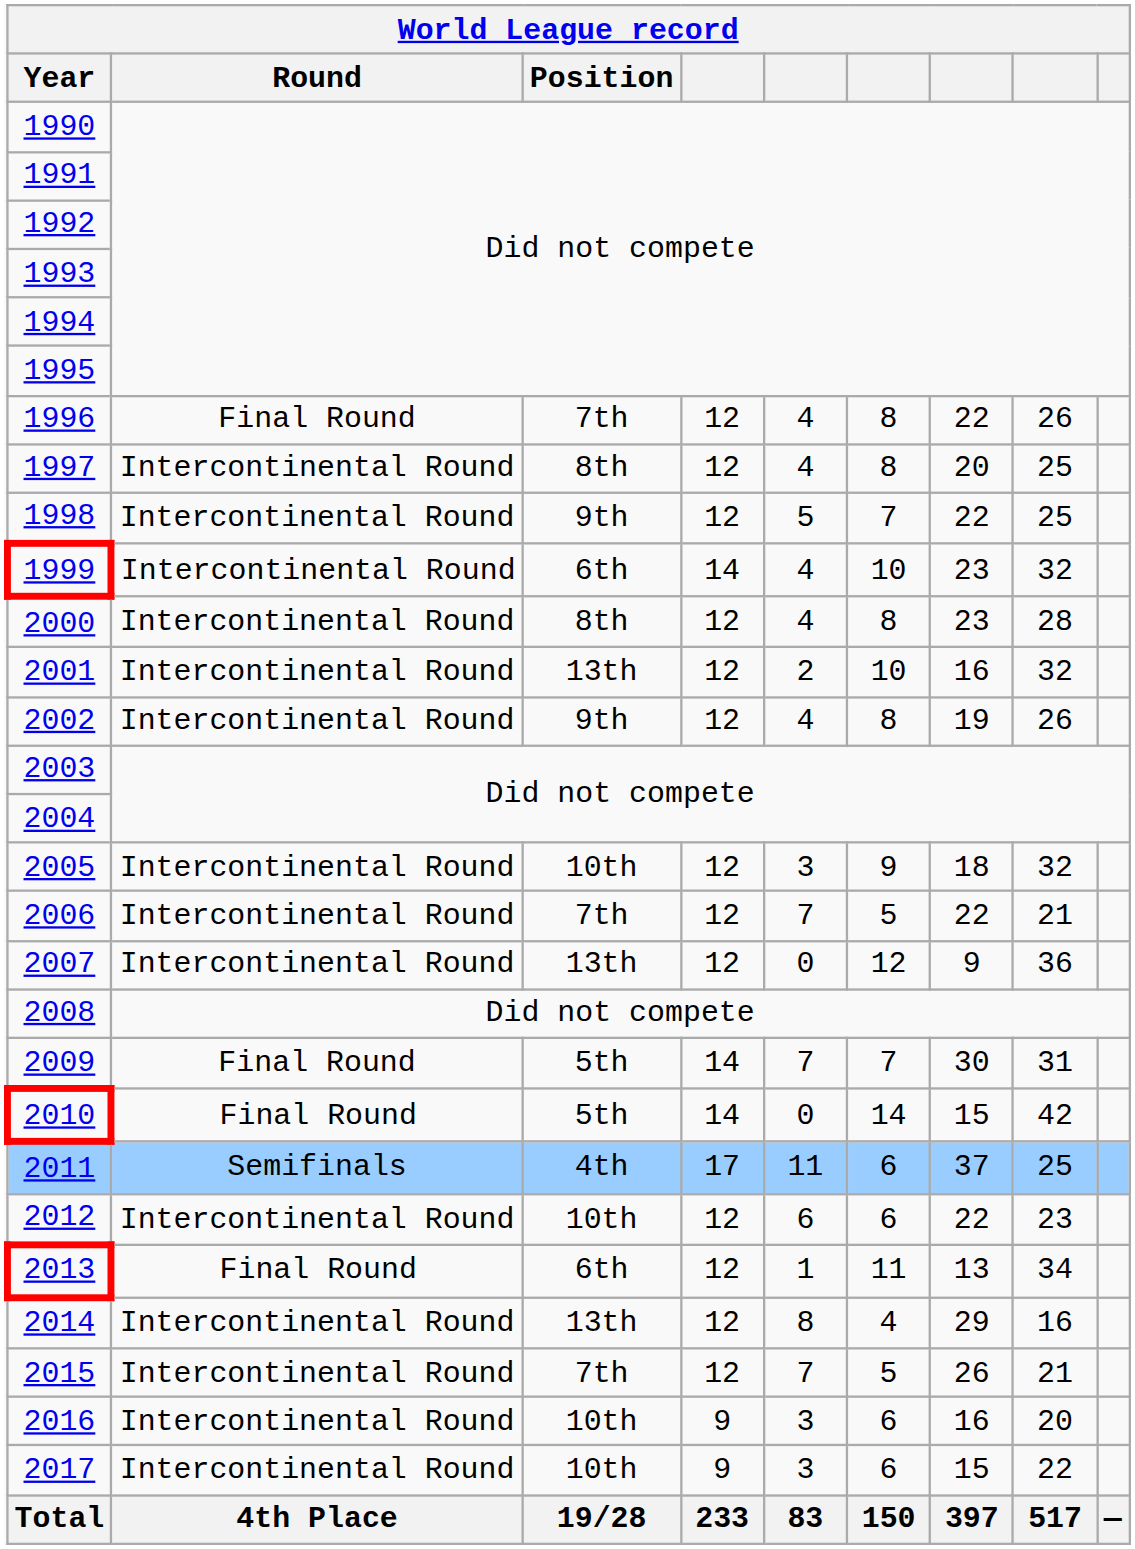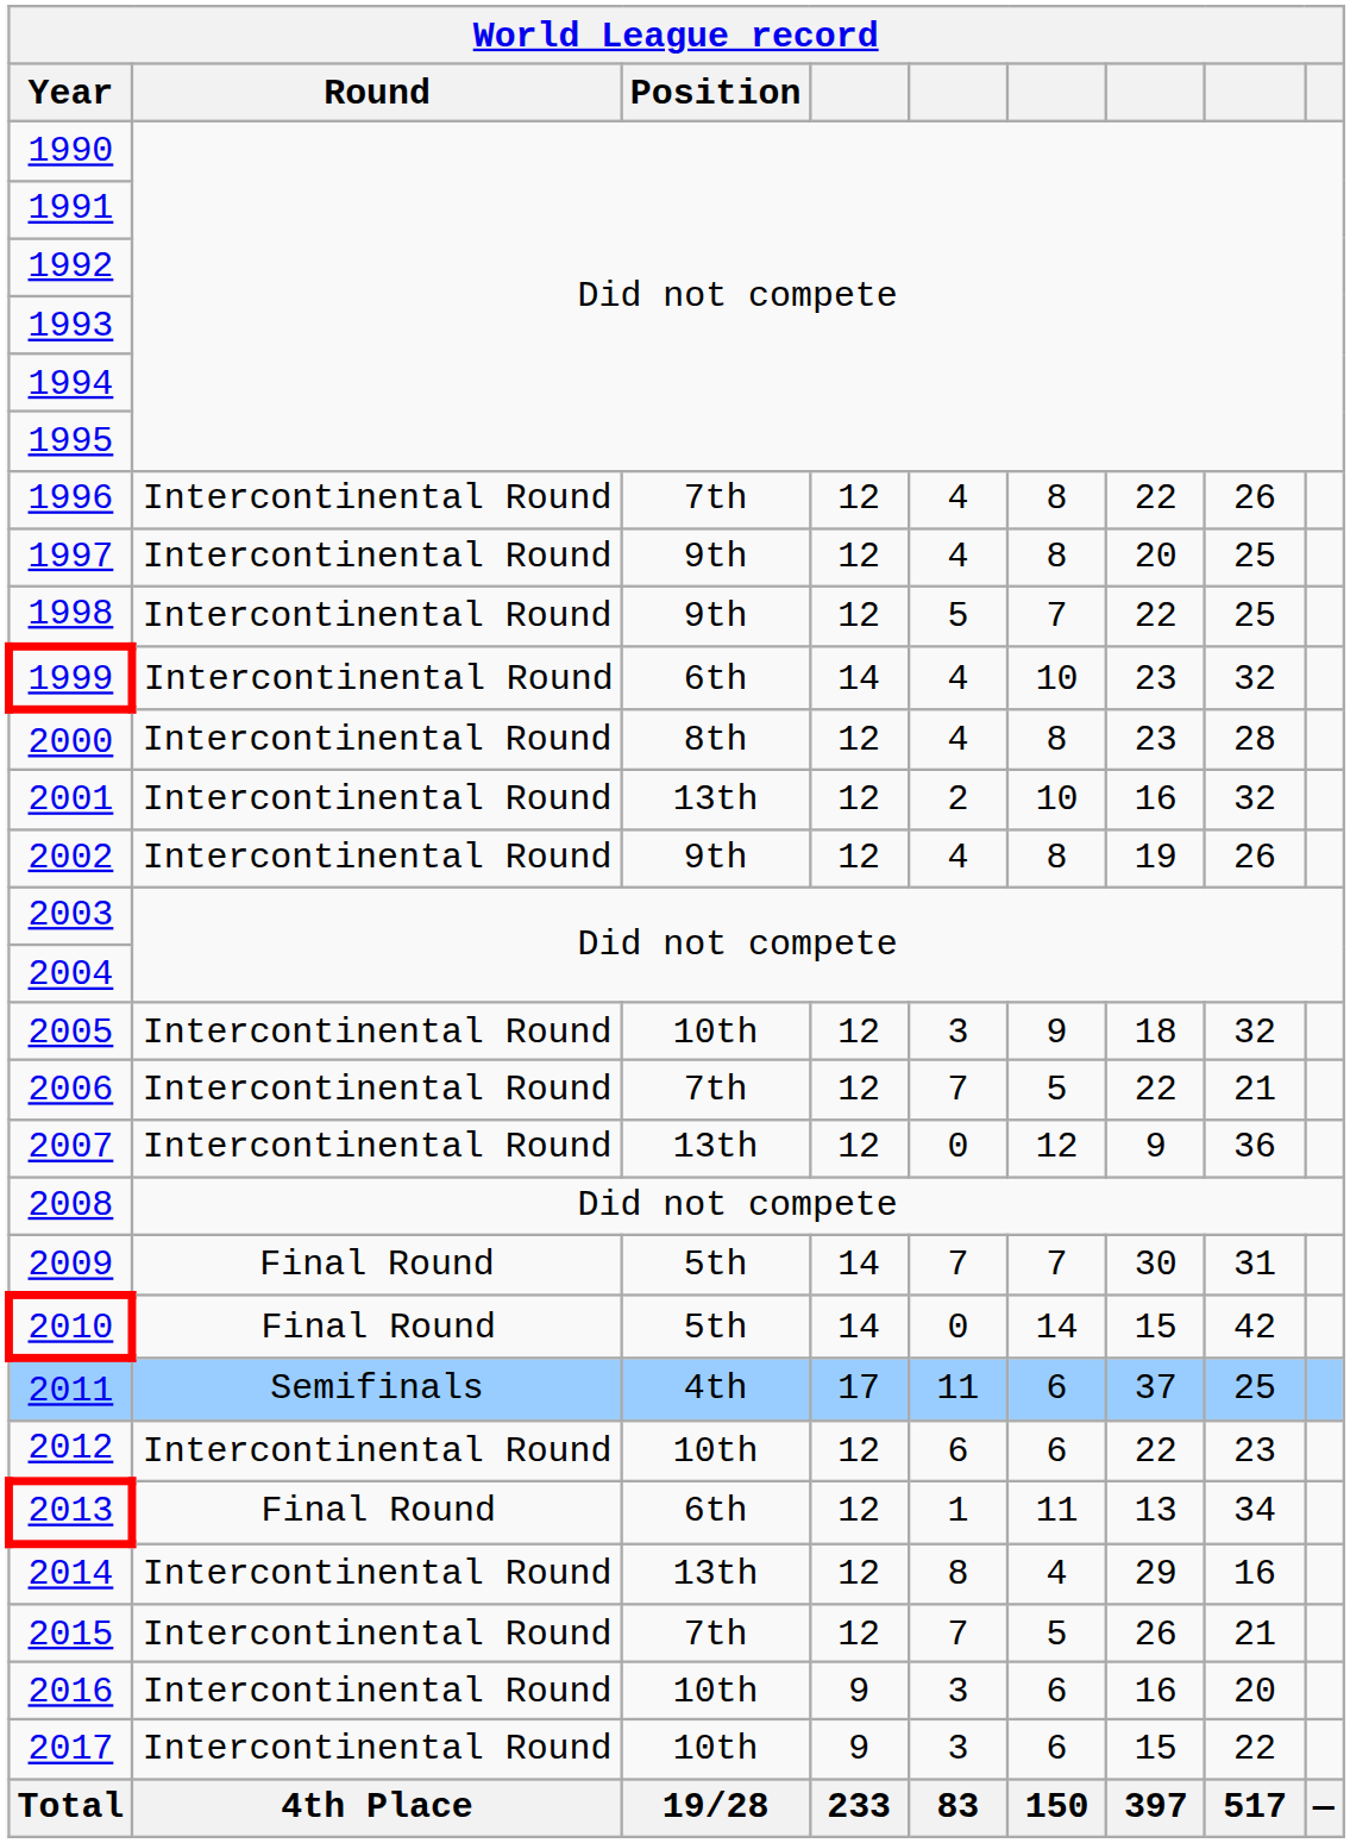1996 | Round: Final Round -> Intercontinental Round
1997 | Position: 8th -> 9th
